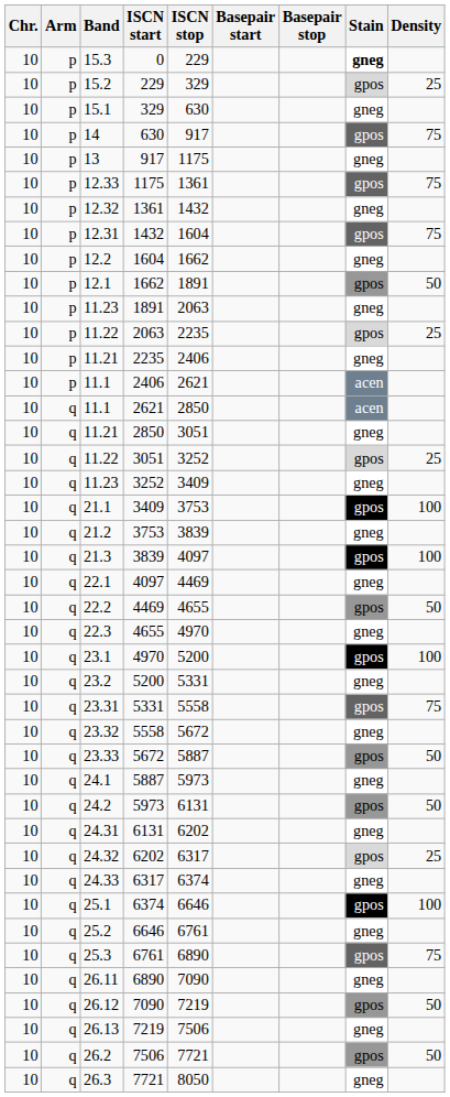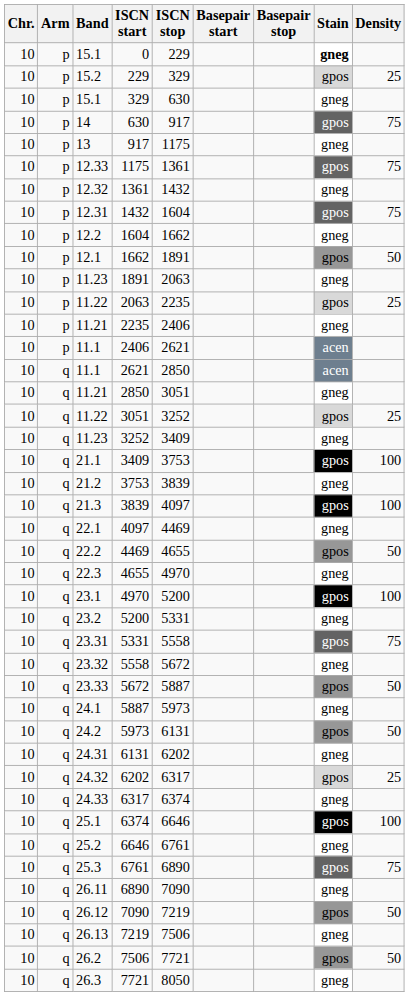0 | Band: 15.3 -> 15.1
